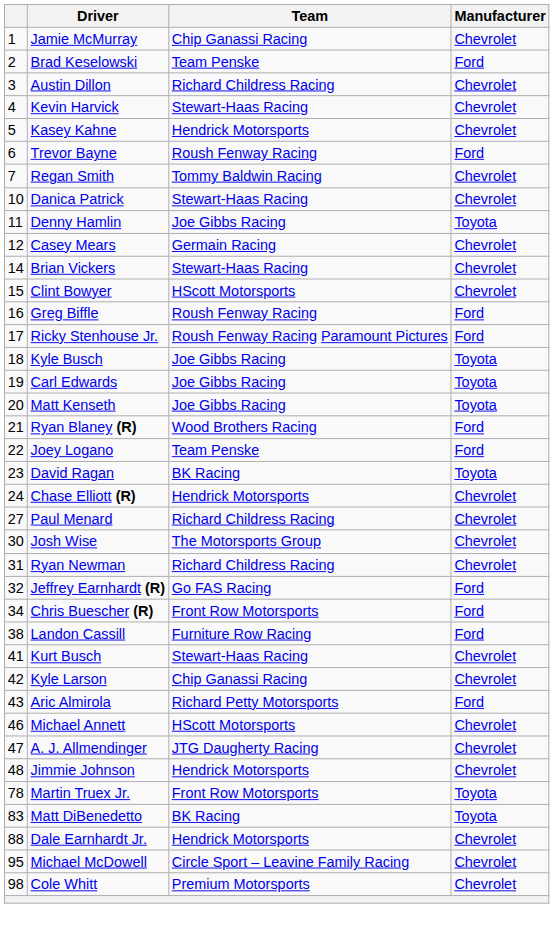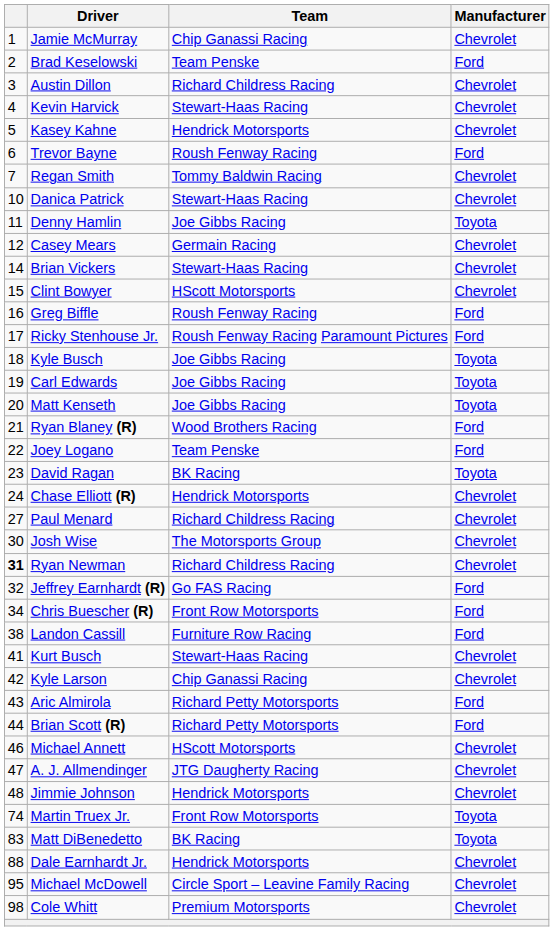Ryan Newman | column 1: normal -> bold
+ row: 44 | Brian Scott (R) | Richard Petty Motorsports | Ford
Martin Truex Jr. | column 1: 78 -> 74
